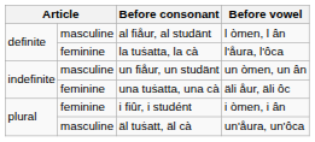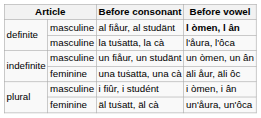al fiåur, al studänt | Before vowel: normal -> bold
la tuṡatta, la cà | column 2: feminine -> masculine
i fiûr, i studént | column 2: feminine -> masculine
äl tuṡatt, äl cà | column 2: masculine -> feminine
